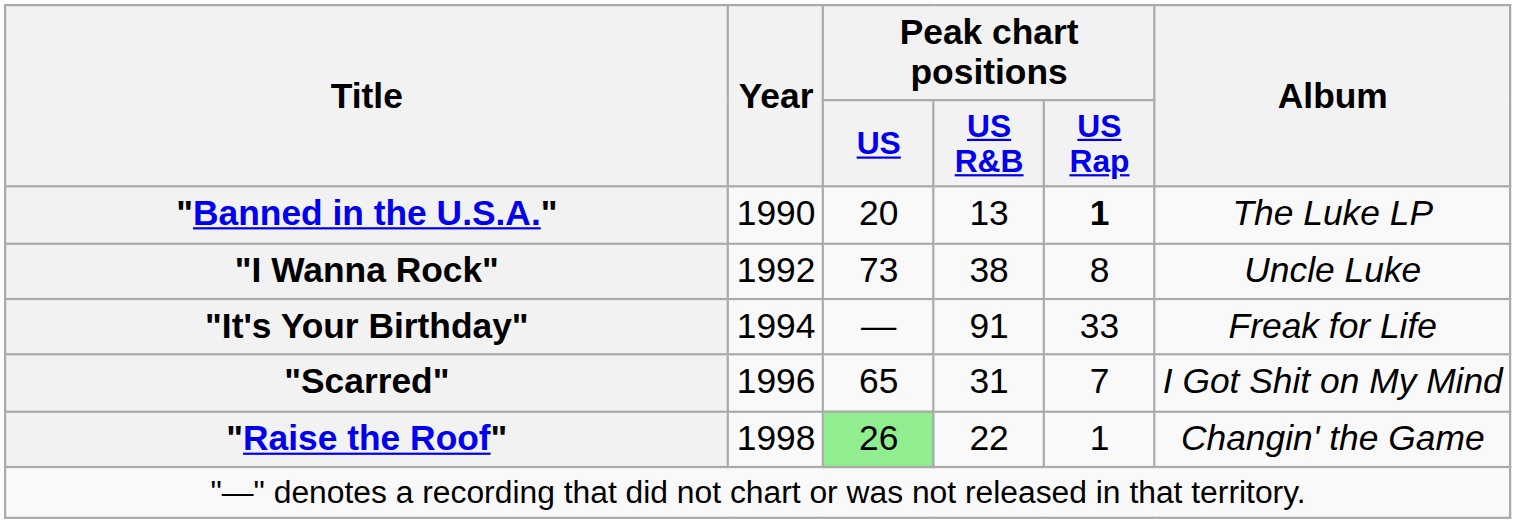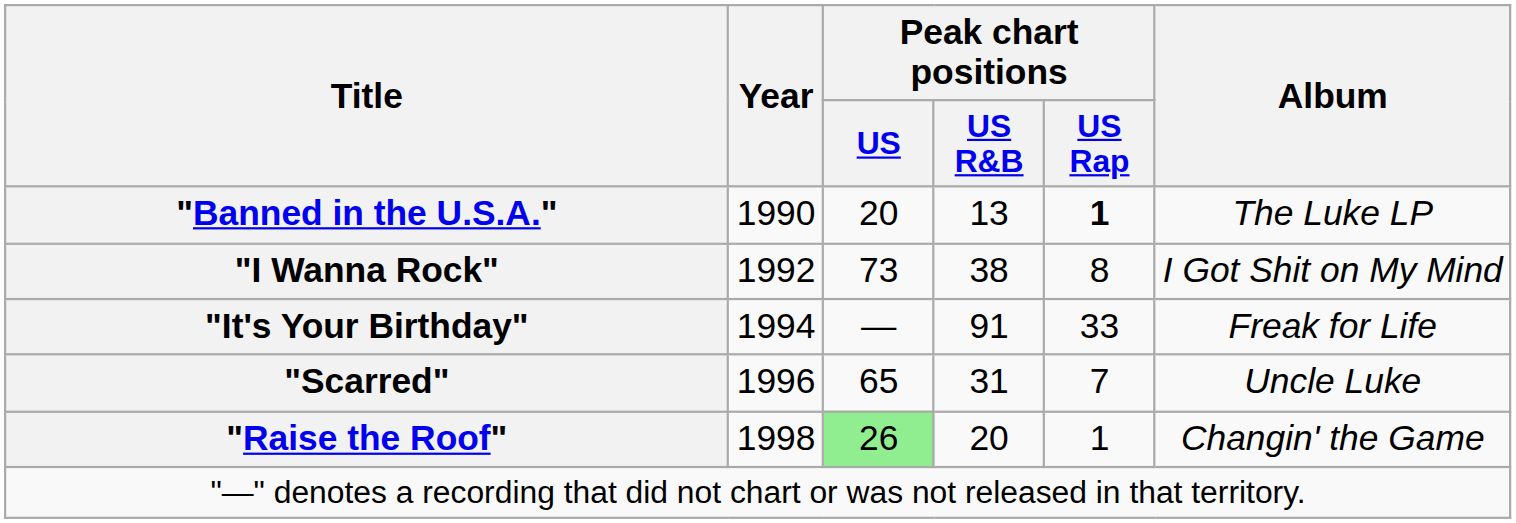"I Wanna Rock" | Album: Uncle Luke -> I Got Shit on My Mind
"Scarred" | Album: I Got Shit on My Mind -> Uncle Luke
"Raise the Roof" | Peak chart positions / US R&B: 22 -> 20
